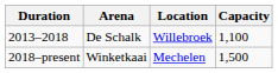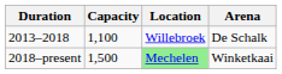columns swapped: Arena <-> Capacity
2018–present | Location: no background -> lightgreen background
